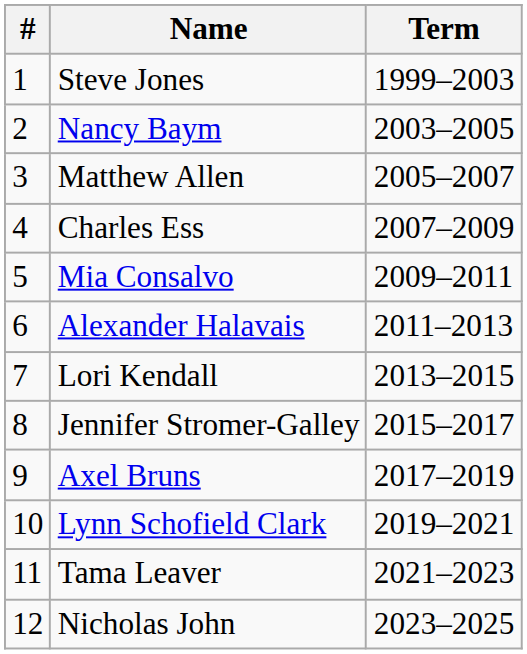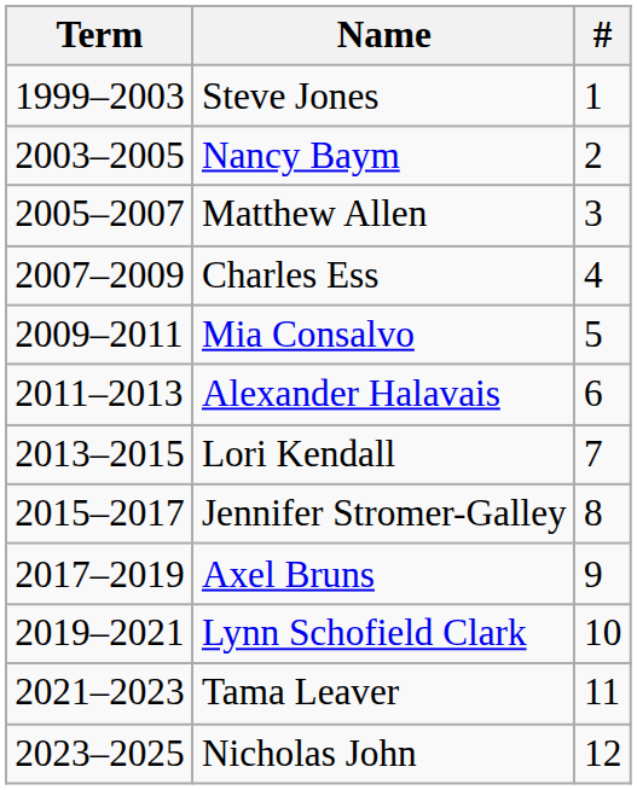columns swapped: # <-> Term
